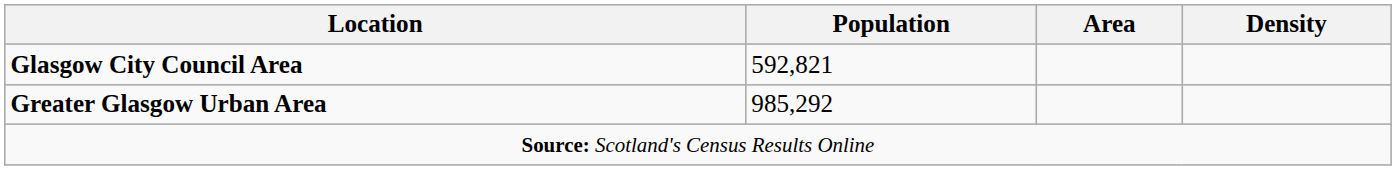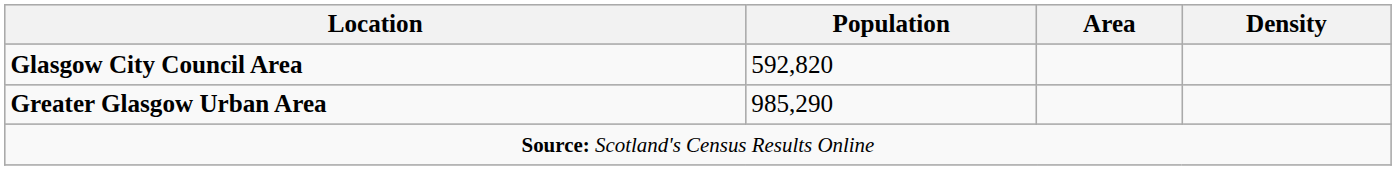Glasgow City Council Area | Population: 592,821 -> 592,820
Greater Glasgow Urban Area | Population: 985,292 -> 985,290
